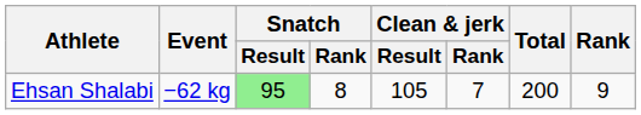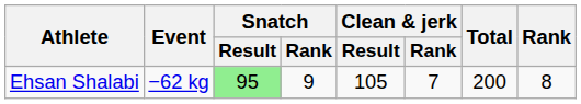Ehsan Shalabi | Snatch / Rank: 8 -> 9
Ehsan Shalabi | Rank: 9 -> 8
